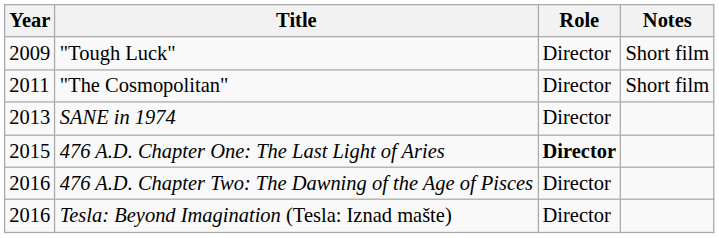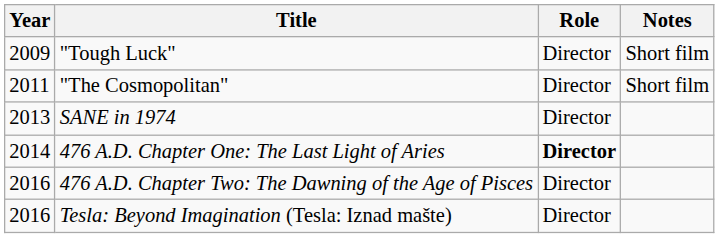476 A.D. Chapter One: The Last Light of Aries | Year: 2015 -> 2014
